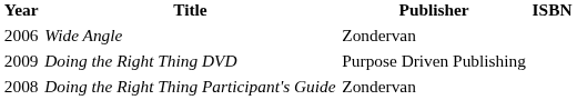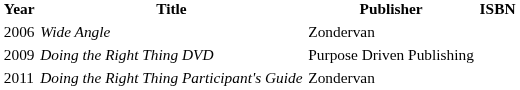Doing the Right Thing Participant's Guide | Year: 2008 -> 2011
